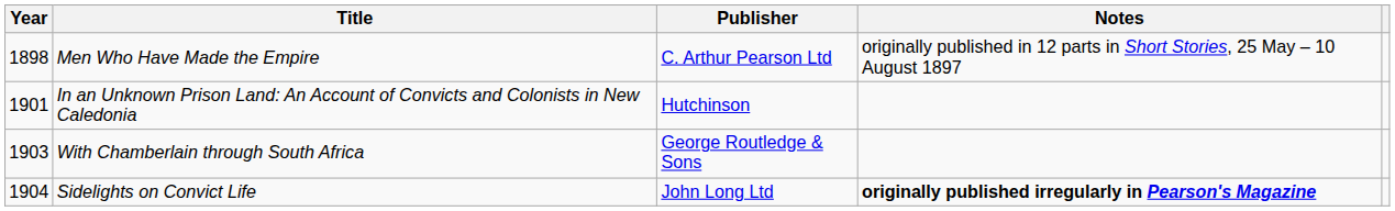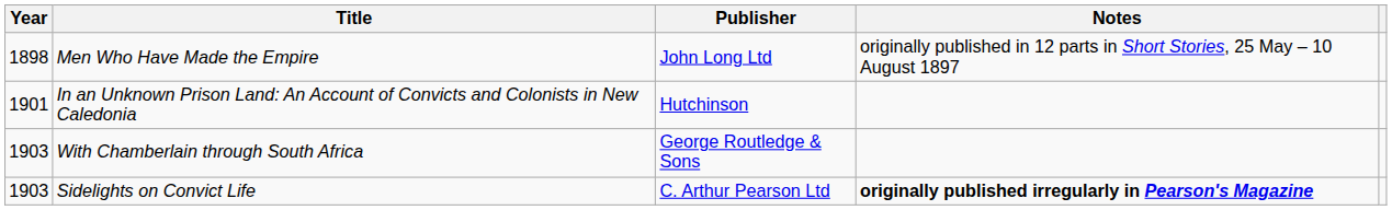Men Who Have Made the Empire | Publisher: C. Arthur Pearson Ltd -> John Long Ltd
Sidelights on Convict Life | Year: 1904 -> 1903
Sidelights on Convict Life | Publisher: John Long Ltd -> C. Arthur Pearson Ltd
